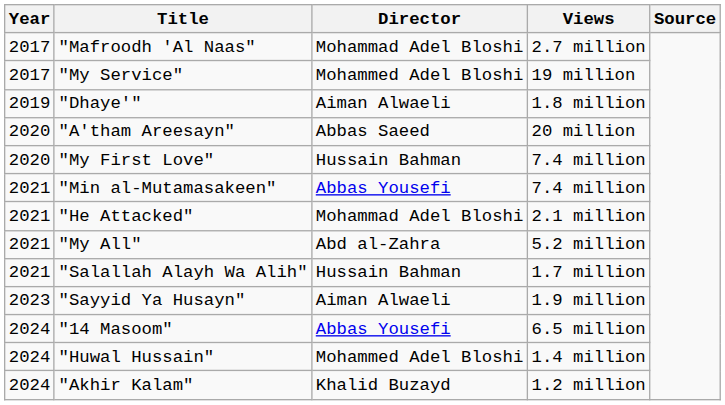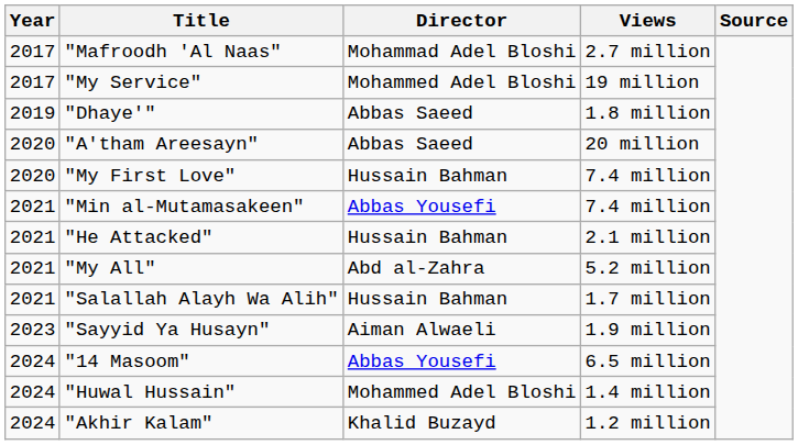"Dhaye'" | Director: Aiman Alwaeli -> Abbas Saeed
"He Attacked" | Director: Mohammad Adel Bloshi -> Hussain Bahman
